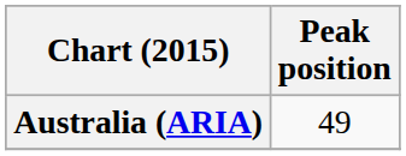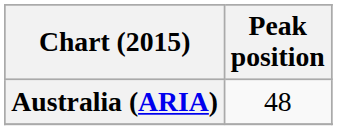Australia (ARIA) | Peak position: 49 -> 48
